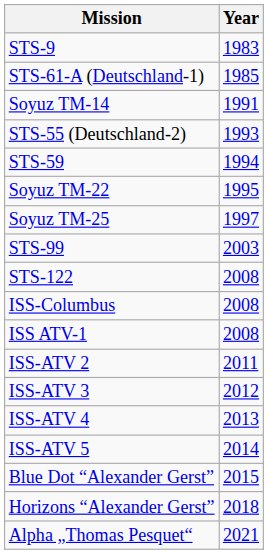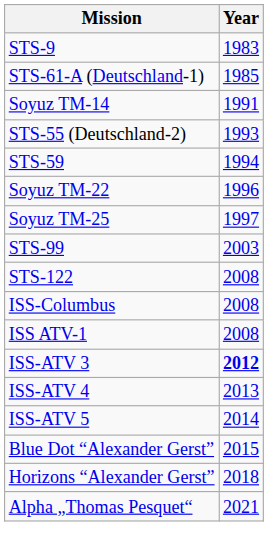Soyuz TM-22 | Year: 1995 -> 1996
- row: ISS-ATV 2 | 2011
ISS-ATV 3 | Year: normal -> bold
